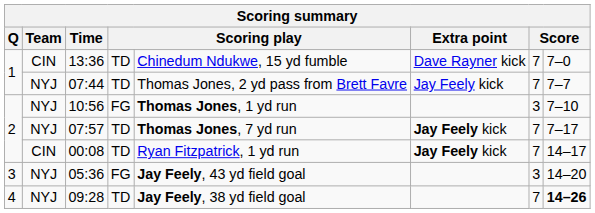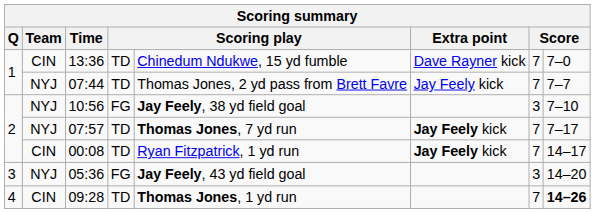10:56 | column 5: Thomas Jones, 1 yd run -> Jay Feely, 38 yd field goal
09:28 | Team: NYJ -> CIN
09:28 | column 5: Jay Feely, 38 yd field goal -> Thomas Jones, 1 yd run
